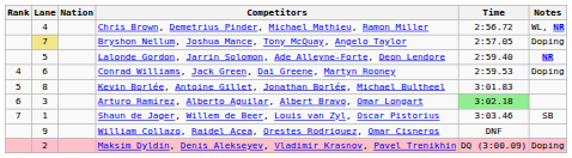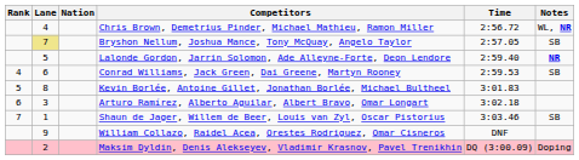Bryshon Nellum, Joshua Mance, Tony McQuay, Angelo Taylor | Notes: Doping -> SB
Conrad Williams, Jack Green, Dai Greene, Martyn Rooney | Notes: Doping -> SB
Arturo Ramírez, Alberto Aguilar, Albert Bravo, Omar Longart | Time: lightgreen background -> no background
